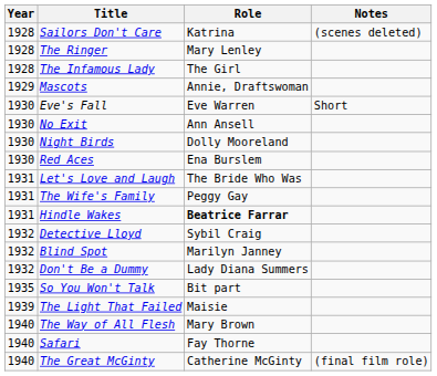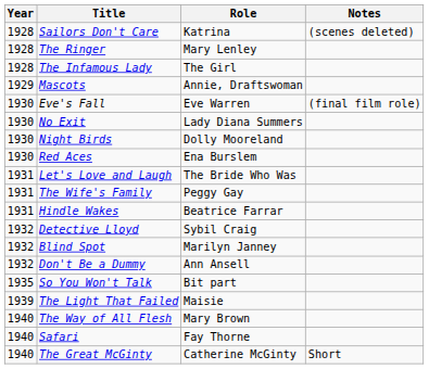Eve's Fall | Notes: Short -> (final film role)
No Exit | Role: Ann Ansell -> Lady Diana Summers
Hindle Wakes | Role: bold -> normal
Don't Be a Dummy | Role: Lady Diana Summers -> Ann Ansell
The Great McGinty | Notes: (final film role) -> Short
